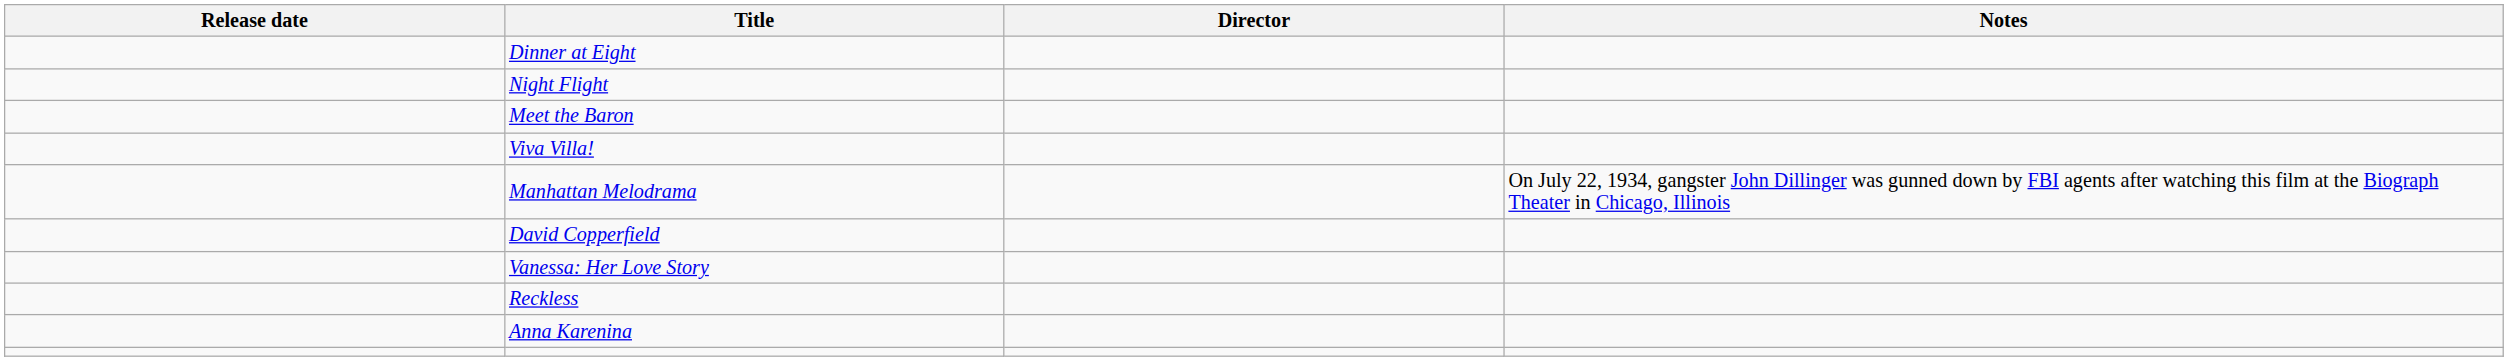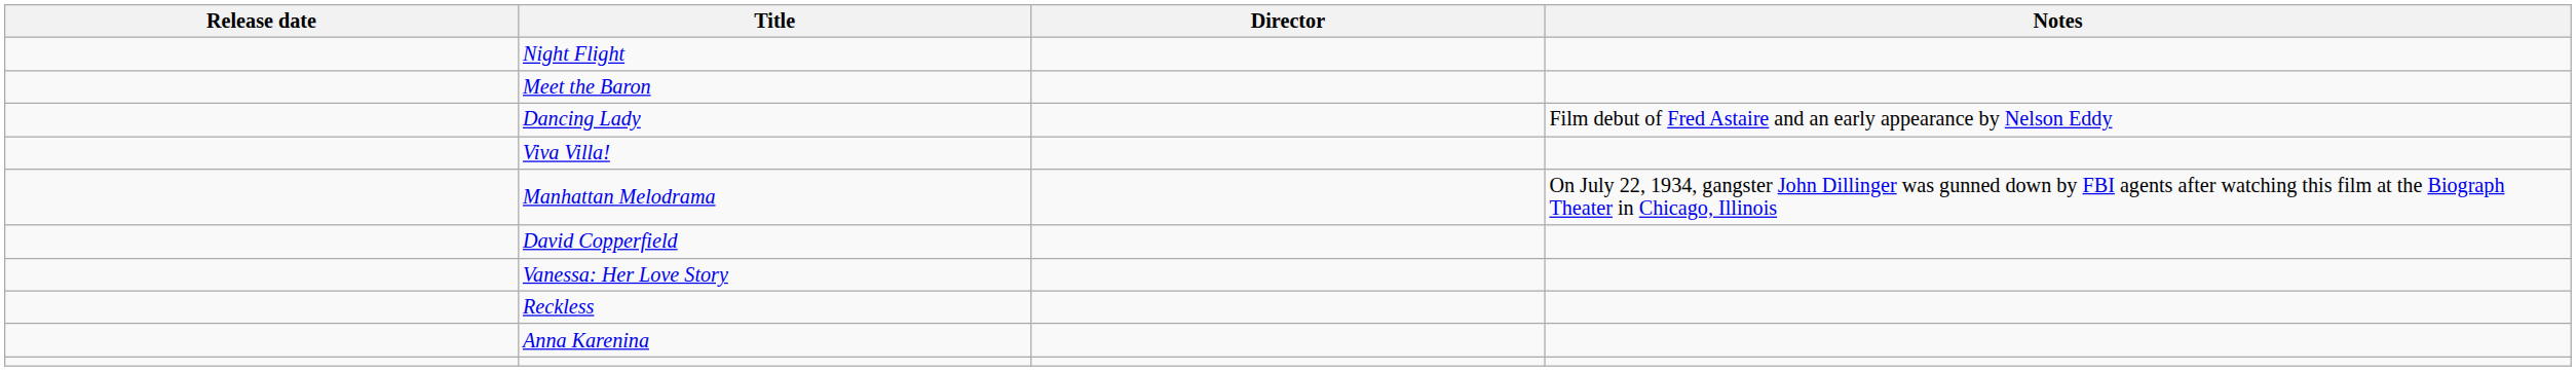- row: Dinner at Eight
+ row: Dancing Lady | Film debut of Fred Astaire and an early appearance by Nelson Eddy
